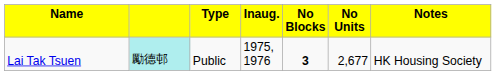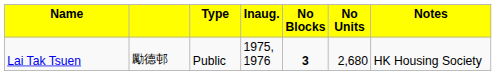Lai Tak Tsuen | column 2: paleturquoise background -> no background
Lai Tak Tsuen | column 6: 2,677 -> 2,680
